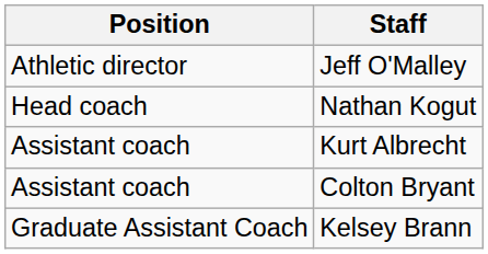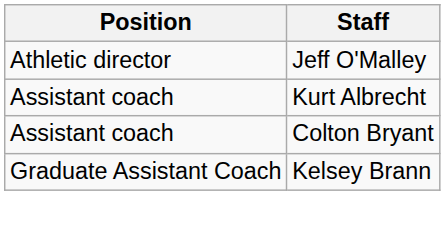- row: Head coach | Nathan Kogut
